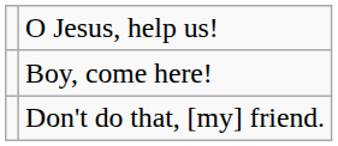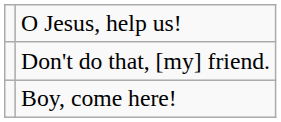rows swapped: Boy, come here! <-> Don't do that, [my] friend.
